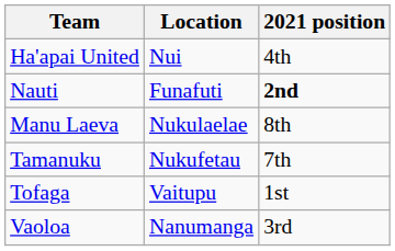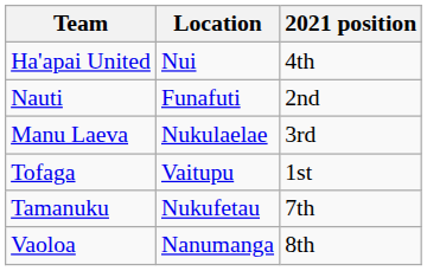Nauti | 2021 position: bold -> normal
Manu Laeva | 2021 position: 8th -> 3rd
rows swapped: Tamanuku <-> Tofaga
Vaoloa | 2021 position: 3rd -> 8th
